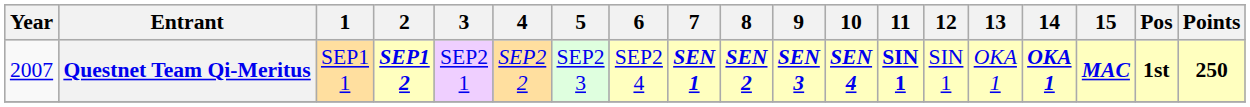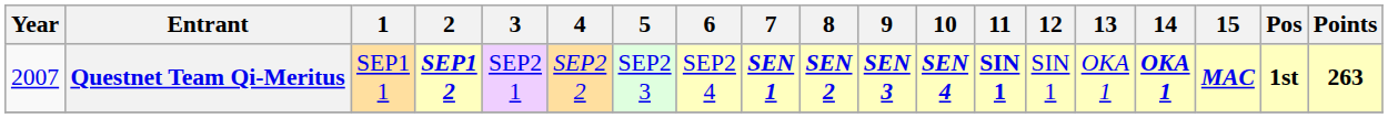Questnet Team Qi-Meritus | Points: 250 -> 263
